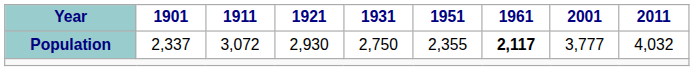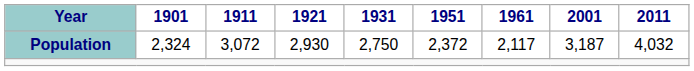Population | 1901: 2,337 -> 2,324
Population | 1951: 2,355 -> 2,372
Population | 1961: bold -> normal
Population | 2001: 3,777 -> 3,187
